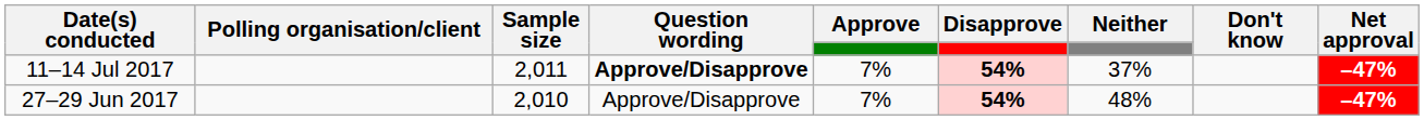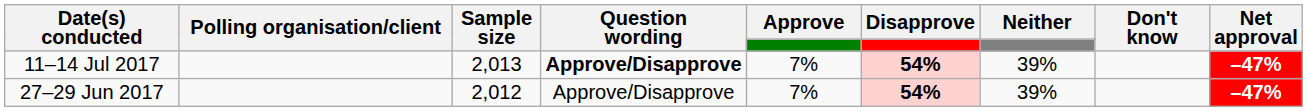11–14 Jul 2017 | Sample size: 2,011 -> 2,013
11–14 Jul 2017 | Neither: 37% -> 39%
27–29 Jun 2017 | Sample size: 2,010 -> 2,012
27–29 Jun 2017 | Neither: 48% -> 39%
